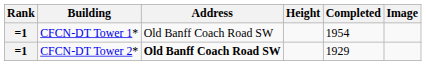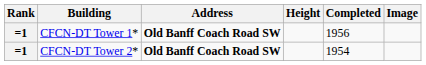CFCN-DT Tower 1* | Address: normal -> bold
CFCN-DT Tower 1* | Completed: 1954 -> 1956
CFCN-DT Tower 2* | Completed: 1929 -> 1954
